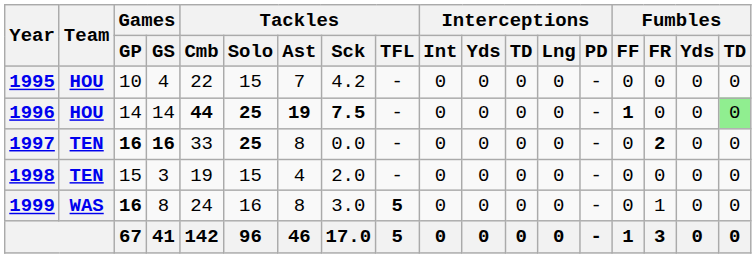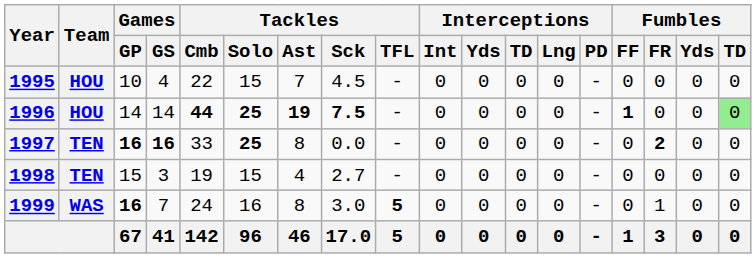1995 | Tackles / Sck: 4.2 -> 4.5
1998 | Tackles / Sck: 2.0 -> 2.7
1999 | Games / GS: 8 -> 7
